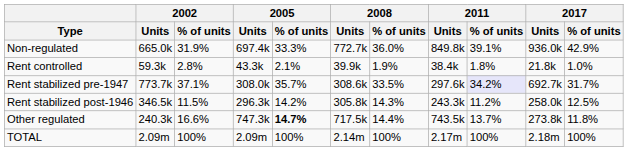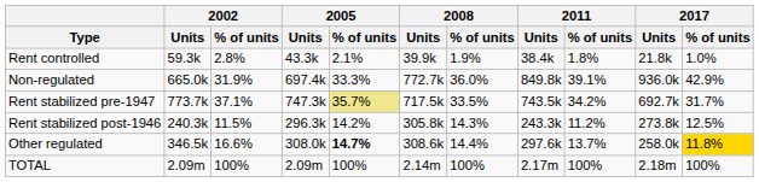rows swapped: Non-regulated <-> Rent controlled
Rent stabilized pre-1947 | 2005 / Units: 308.0k -> 747.3k
Rent stabilized pre-1947 | 2005 / % of units: no background -> khaki background
Rent stabilized pre-1947 | 2008 / Units: 308.6k -> 717.5k
Rent stabilized pre-1947 | 2011 / Units: 297.6k -> 743.5k
Rent stabilized pre-1947 | 2011 / % of units: lavender background -> no background
Rent stabilized post-1946 | 2002 / Units: 346.5k -> 240.3k
Rent stabilized post-1946 | 2017 / Units: 258.0k -> 273.8k
Other regulated | 2002 / Units: 240.3k -> 346.5k
Other regulated | 2005 / Units: 747.3k -> 308.0k
Other regulated | 2008 / Units: 717.5k -> 308.6k
Other regulated | 2011 / Units: 743.5k -> 297.6k
Other regulated | 2017 / Units: 273.8k -> 258.0k
Other regulated | 2017 / % of units: no background -> gold background
